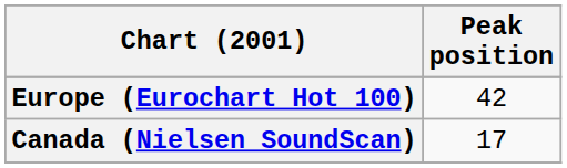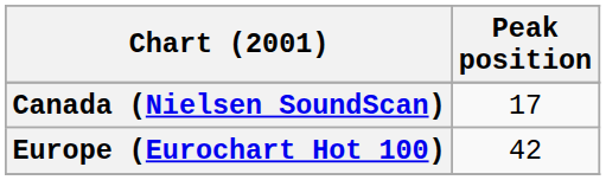rows swapped: Canada (Nielsen SoundScan) <-> Europe (Eurochart Hot 100)
